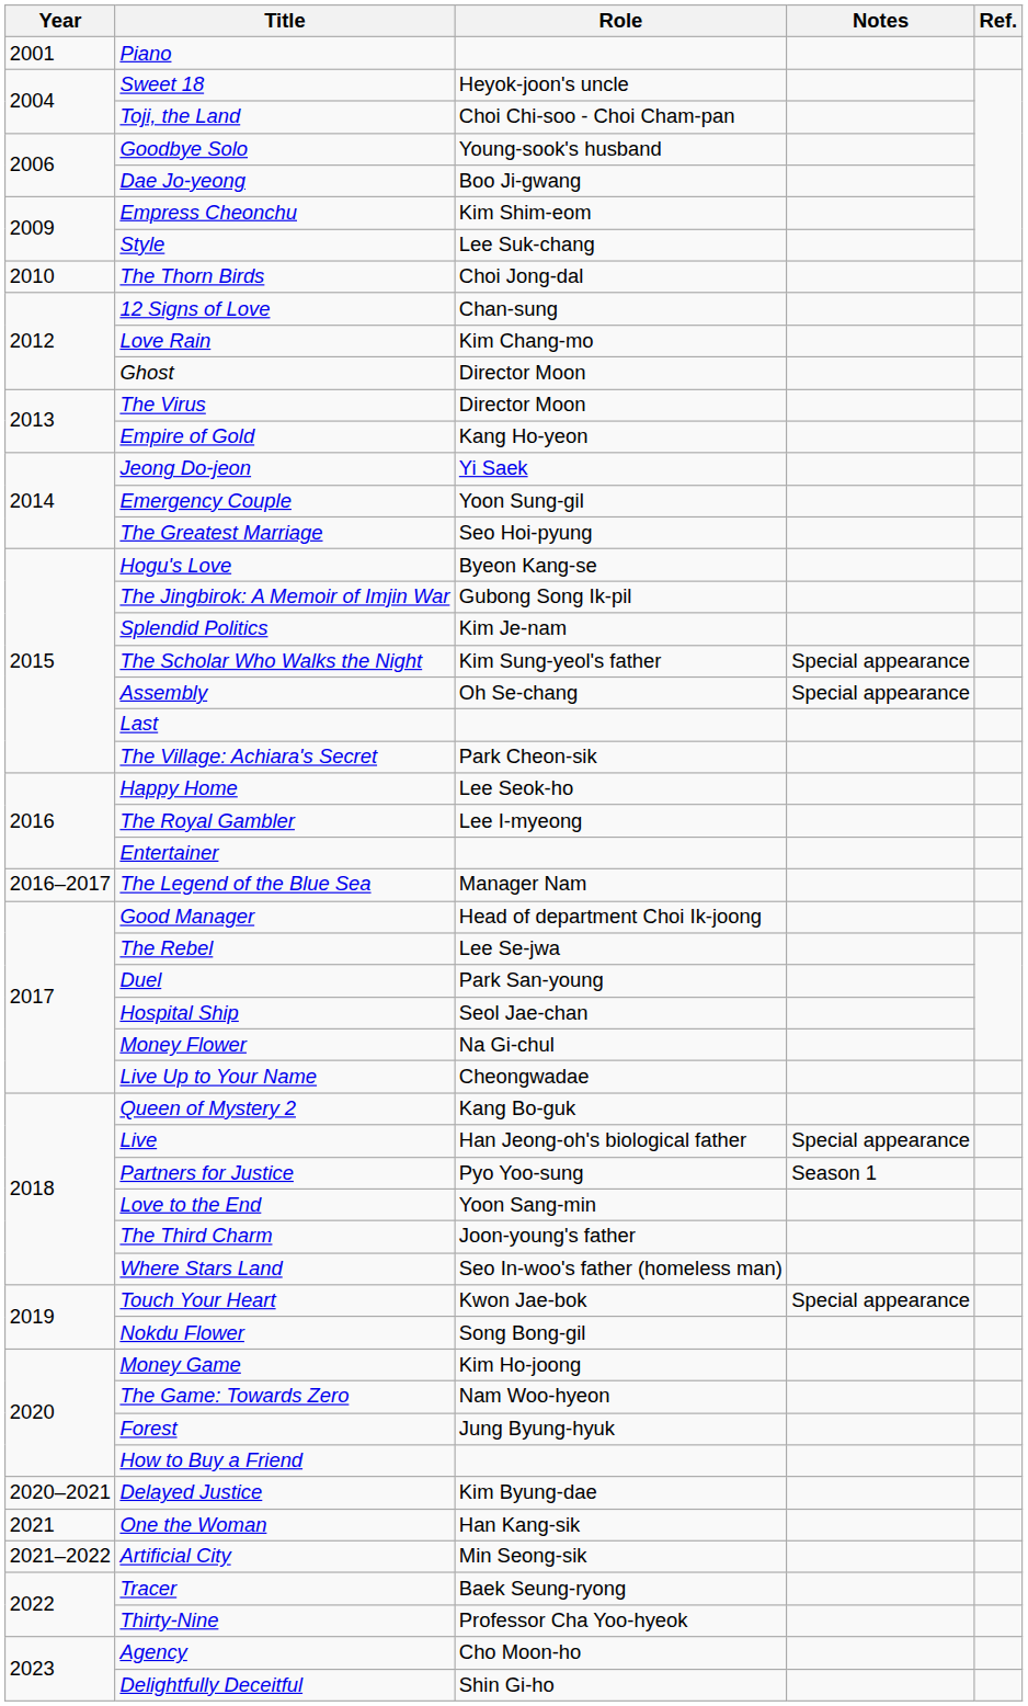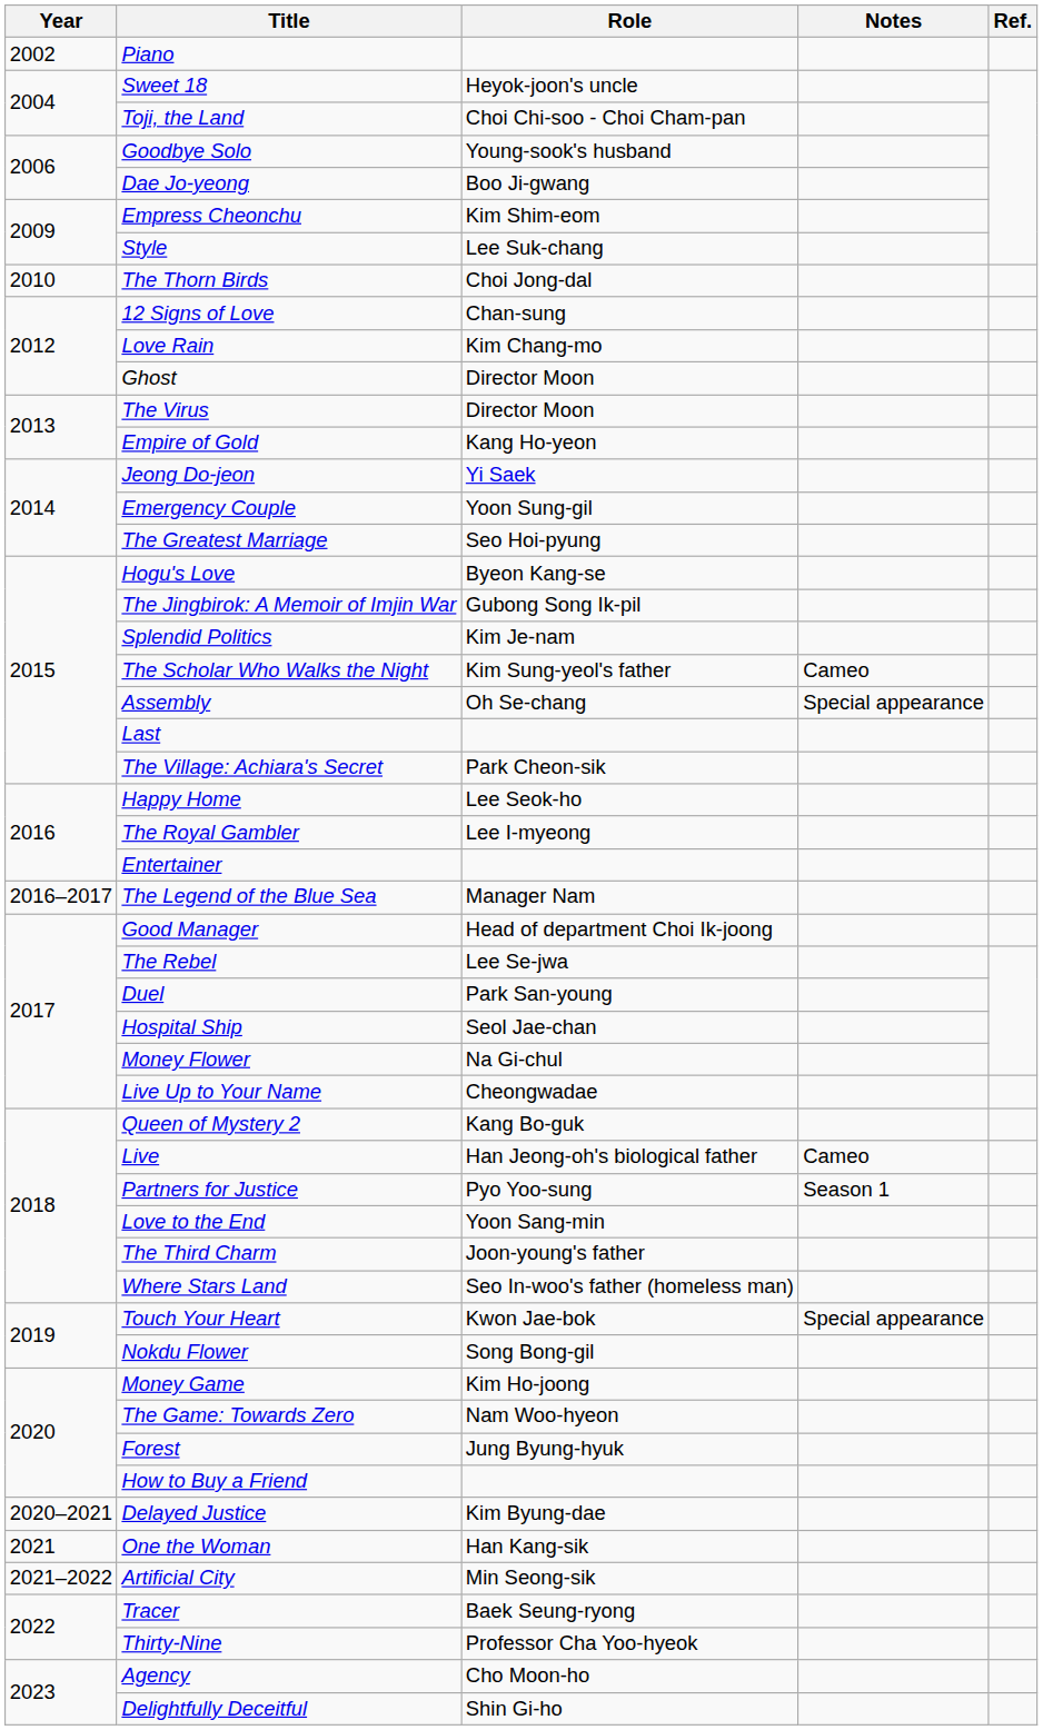Piano | Year: 2001 -> 2002
The Scholar Who Walks the Night | Notes: Special appearance -> Cameo
Live | Notes: Special appearance -> Cameo
